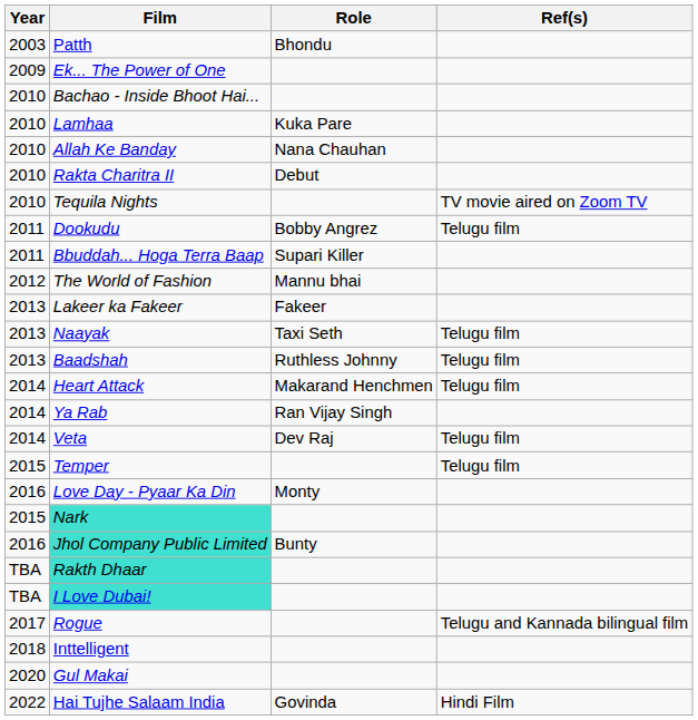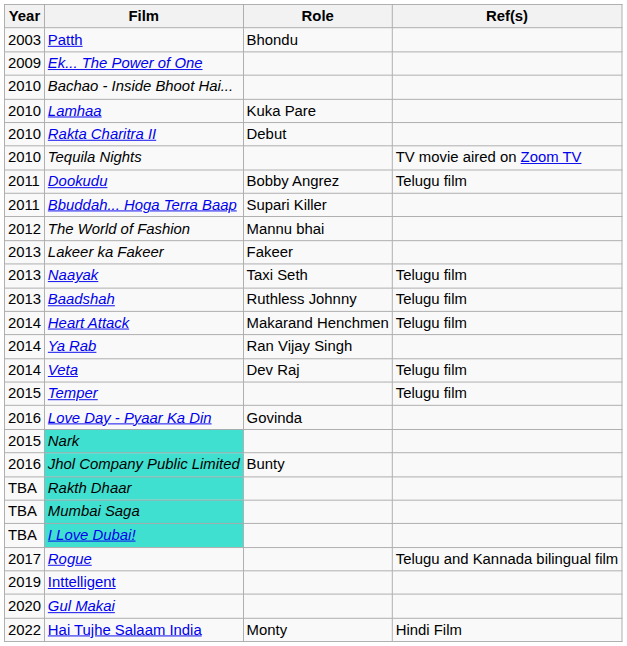- row: 2010 | Allah Ke Banday | Nana Chauhan
Love Day - Pyaar Ka Din | Role: Monty -> Govinda
+ row: TBA | Mumbai Saga
Inttelligent | Year: 2018 -> 2019
Hai Tujhe Salaam India | Role: Govinda -> Monty
